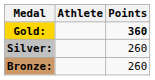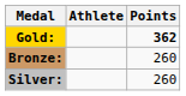Gold: | Points: 360 -> 362
rows swapped: Silver: <-> Bronze:
